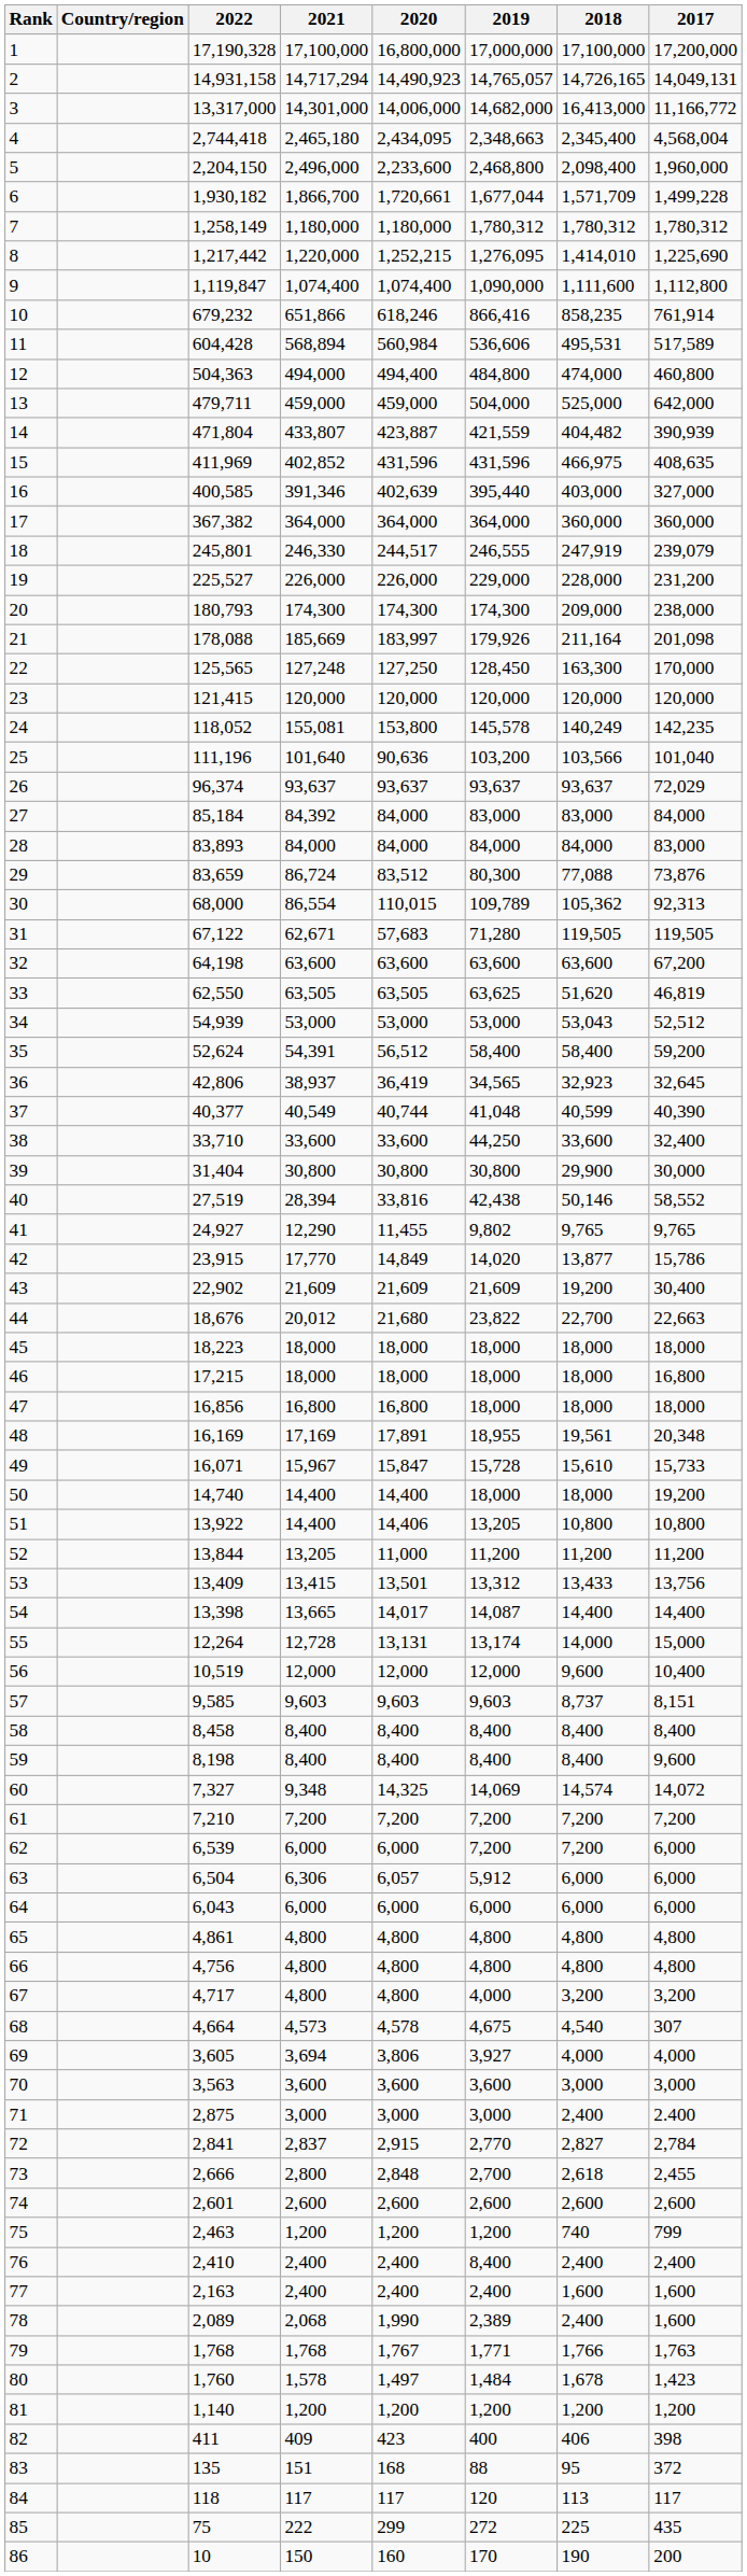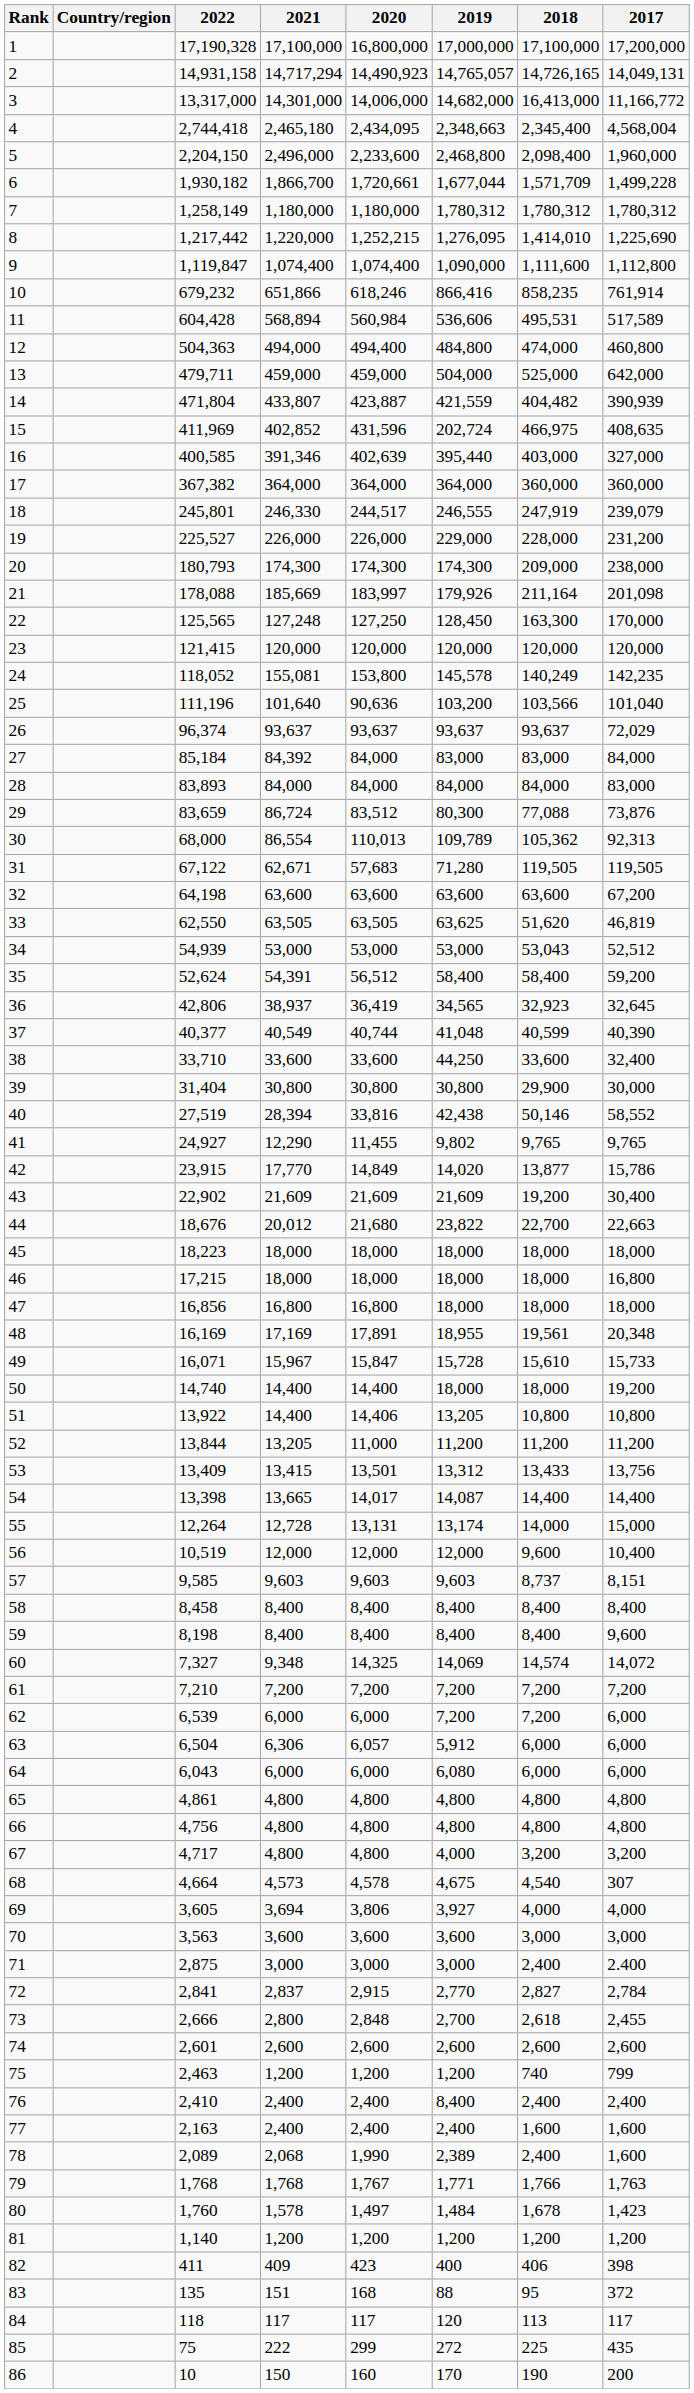15 | 2019: 431,596 -> 202,724
30 | 2020: 110,015 -> 110,013
64 | 2019: 6,000 -> 6,080
